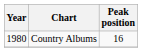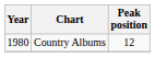Country Albums | Peak position: 16 -> 12
